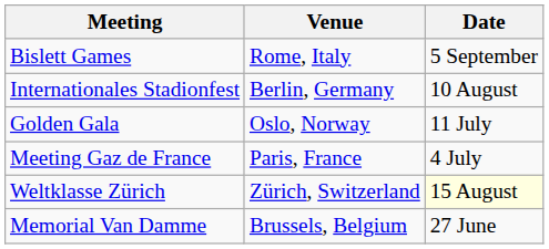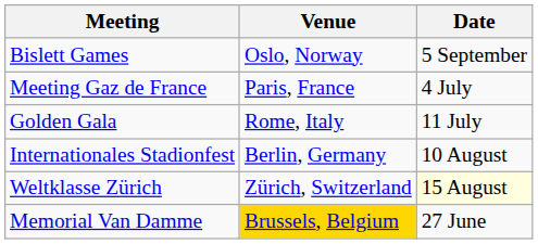Bislett Games | Venue: Rome, Italy -> Oslo, Norway
rows swapped: Meeting Gaz de France <-> Internationales Stadionfest
Golden Gala | Venue: Oslo, Norway -> Rome, Italy
Memorial Van Damme | Venue: no background -> gold background
